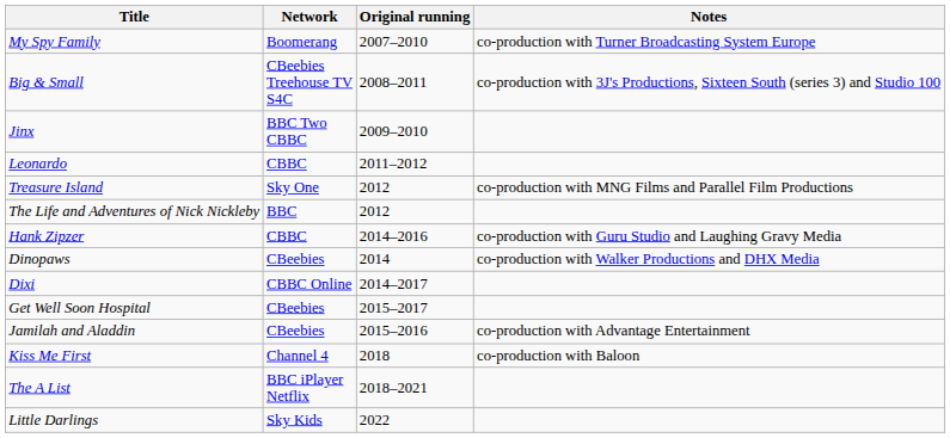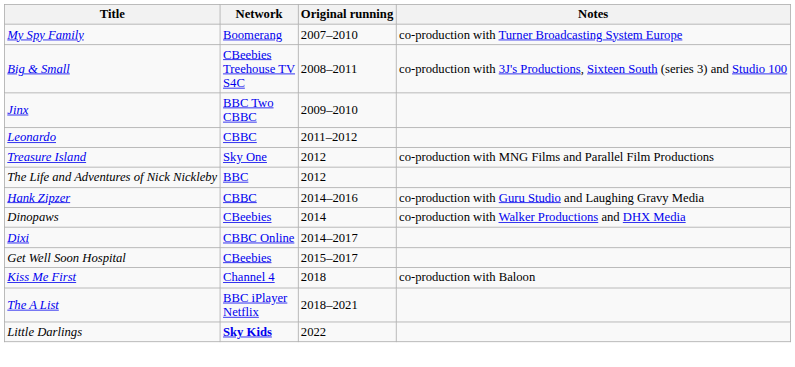- row: Jamilah and Aladdin | CBeebies | 2015–2016 | co-production with Advantage Entertainment
Little Darlings | Network: normal -> bold
